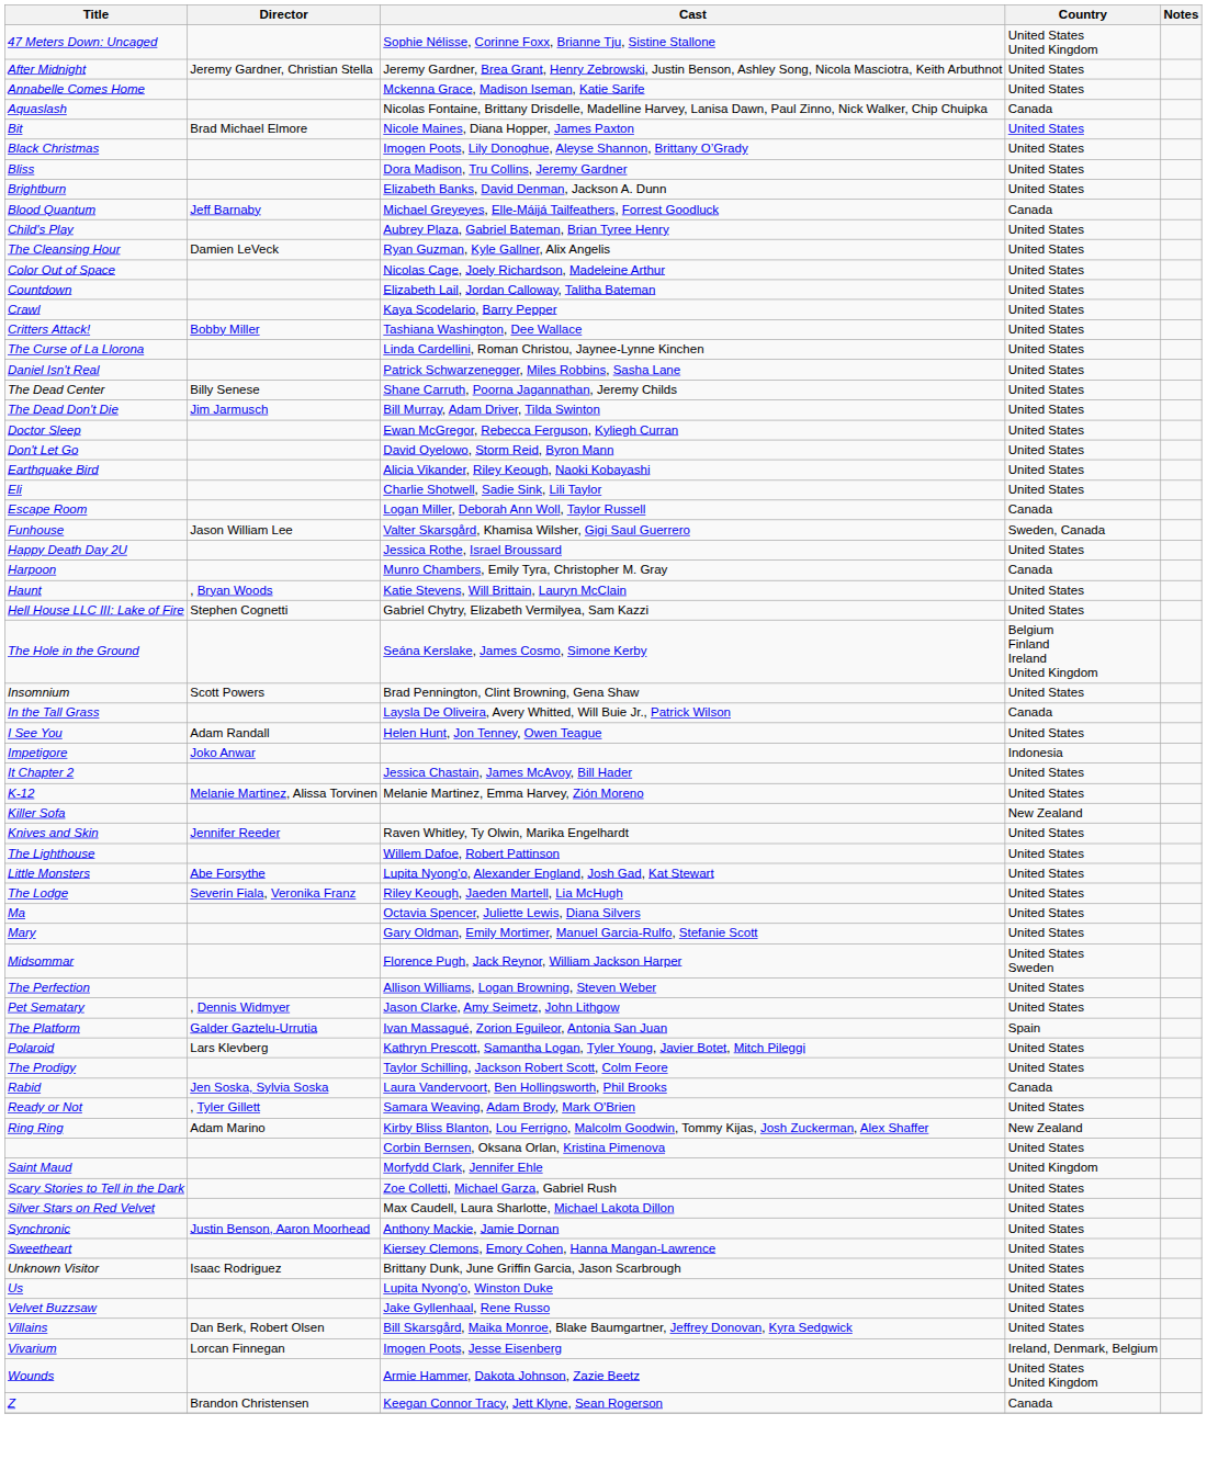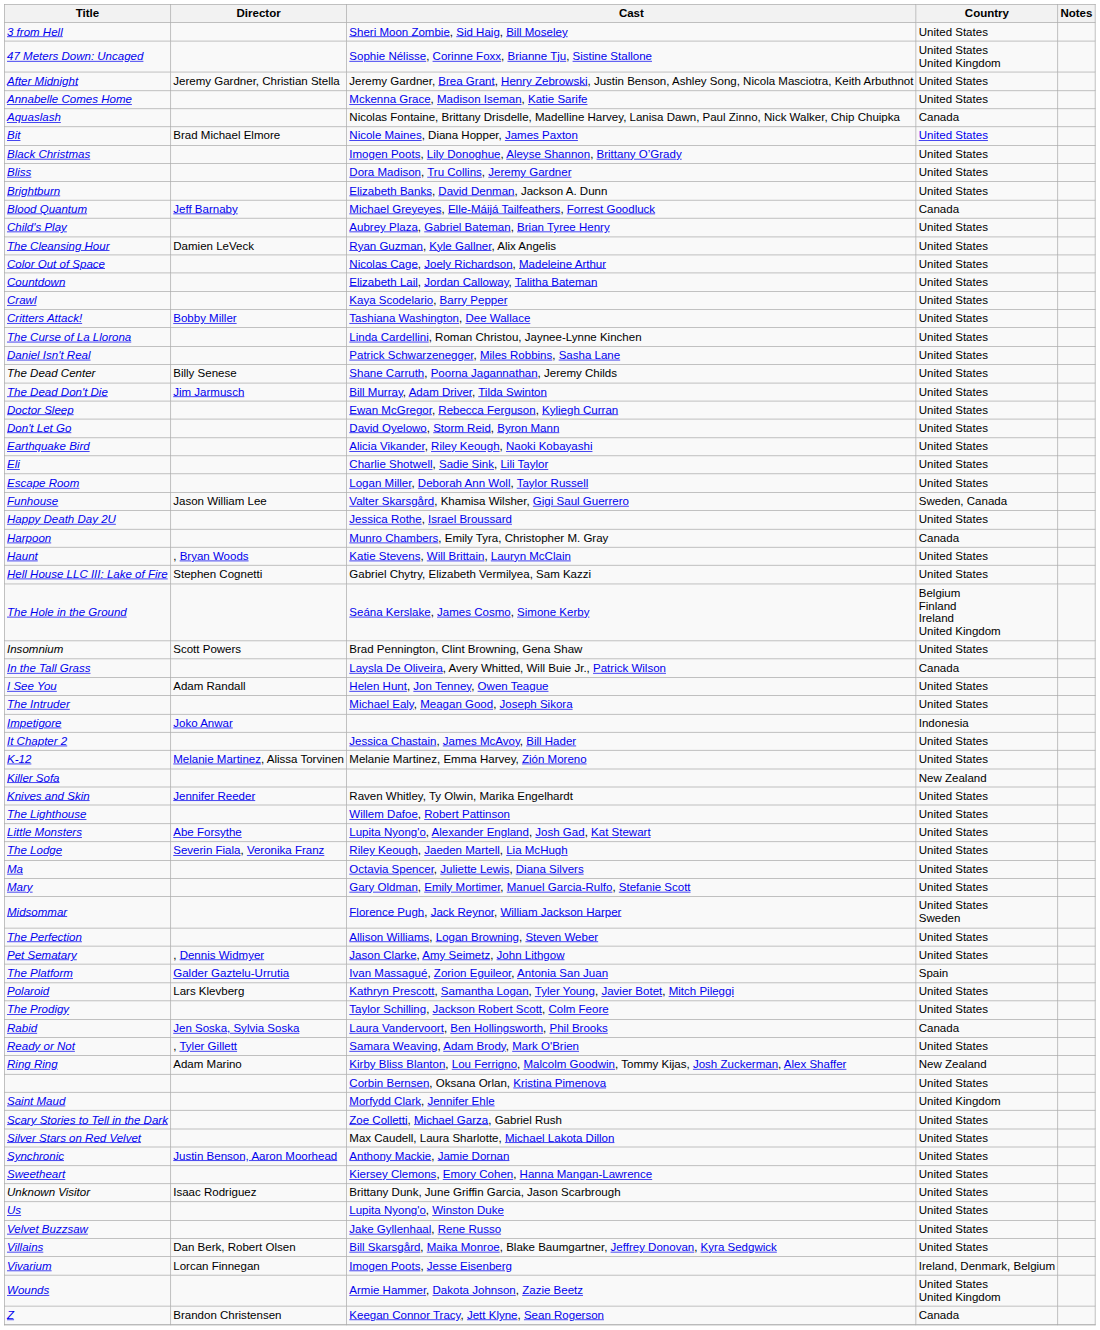+ row: 3 from Hell | Sheri Moon Zombie, Sid Haig, Bill Moseley | United States
Escape Room | Country: Canada -> United States
+ row: The Intruder | Michael Ealy, Meagan Good, Joseph Sikora | United States
